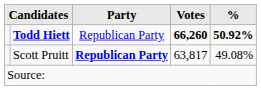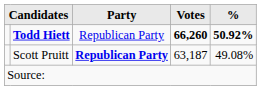Scott Pruitt | Votes: 63,817 -> 63,187
